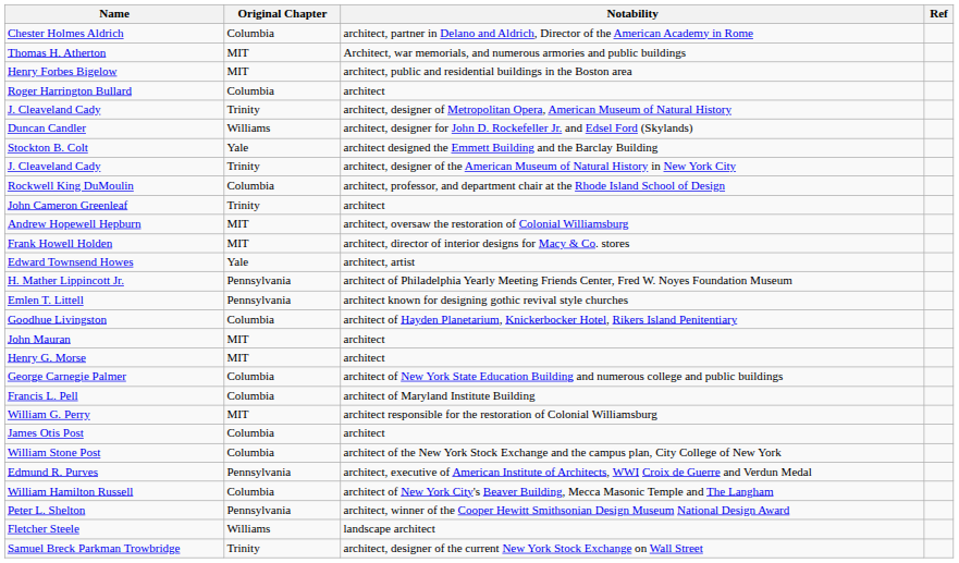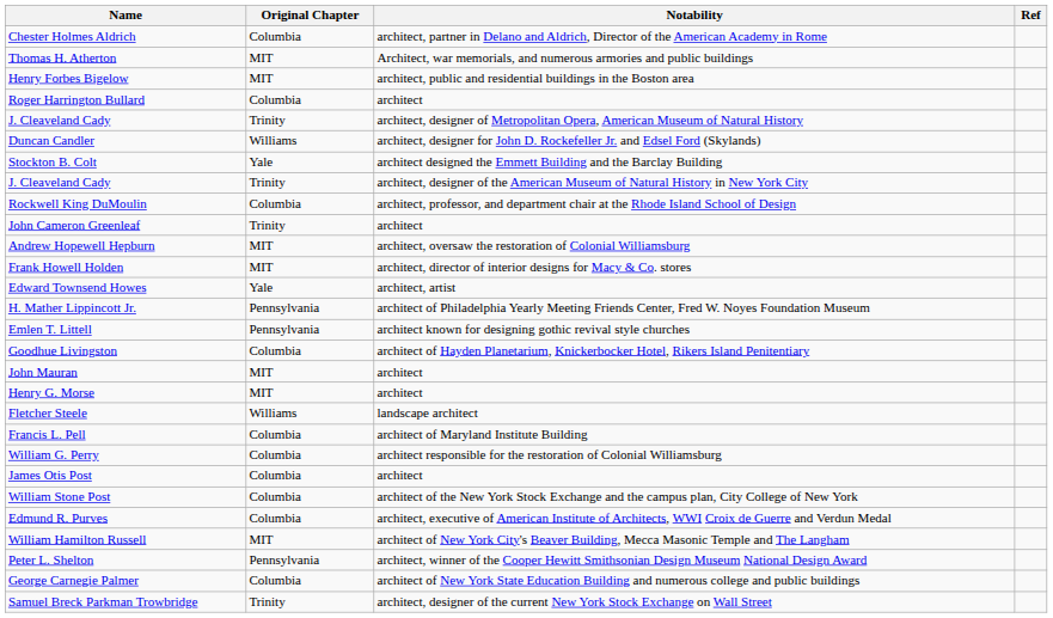rows swapped: George Carnegie Palmer <-> Fletcher Steele
William G. Perry | Original Chapter: MIT -> Columbia
Edmund R. Purves | Original Chapter: Pennsylvania -> Columbia
William Hamilton Russell | Original Chapter: Columbia -> MIT
